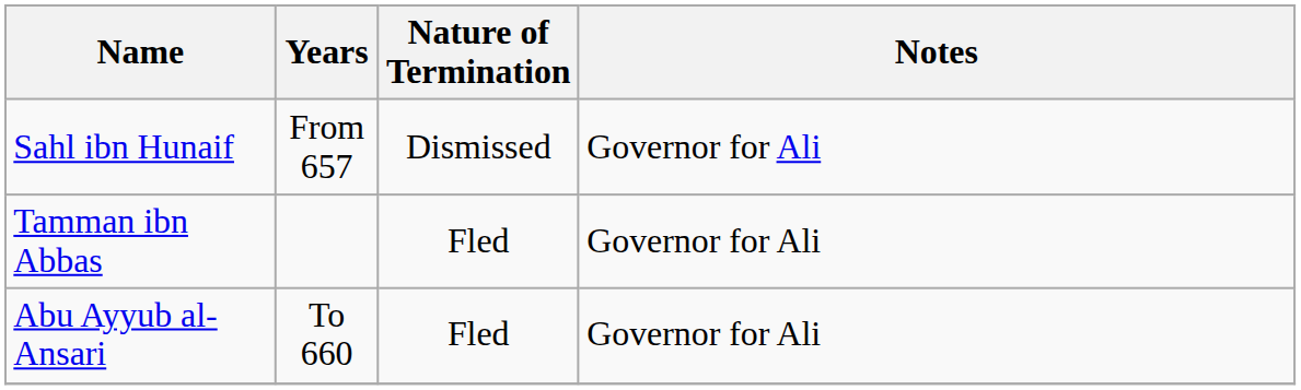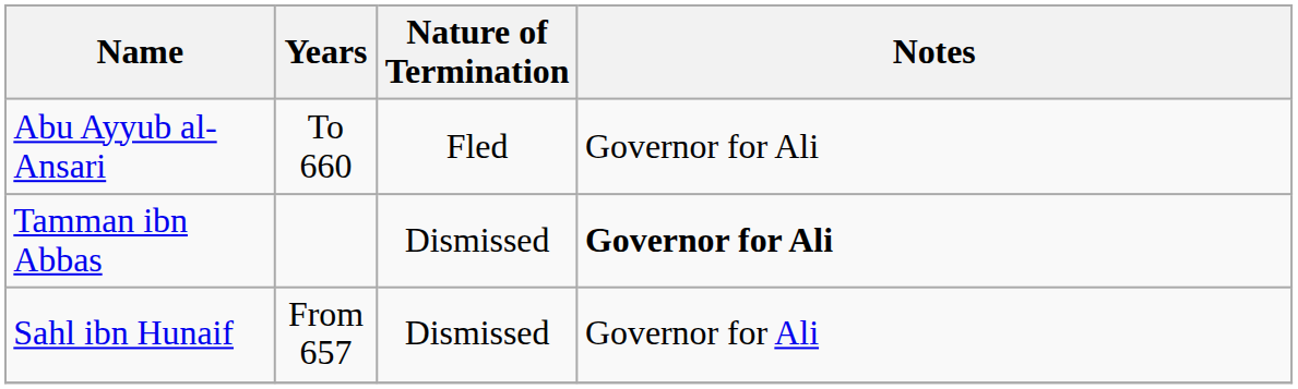rows swapped: Sahl ibn Hunaif <-> Abu Ayyub al-Ansari
Tamman ibn Abbas | Nature of Termination: Fled -> Dismissed
Tamman ibn Abbas | Notes: normal -> bold
